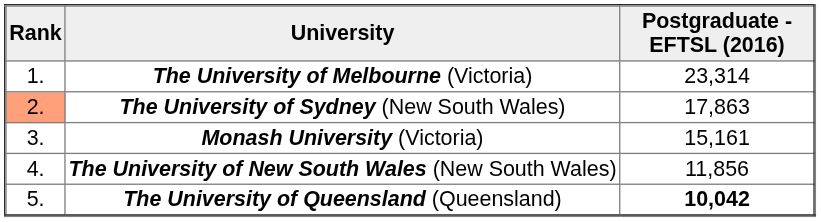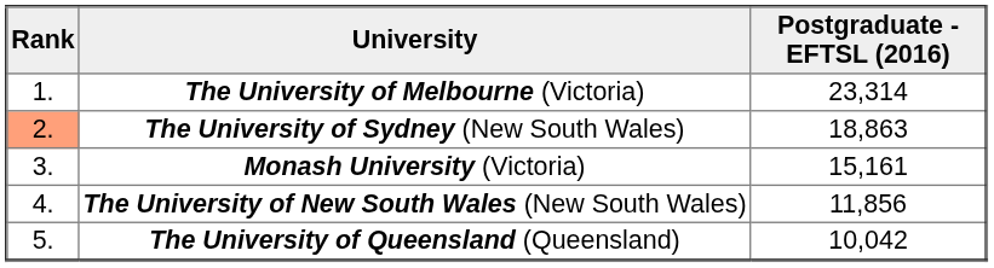The University of Sydney (New South Wales) | Postgraduate - EFTSL (2016): 17,863 -> 18,863
The University of Queensland (Queensland) | Postgraduate - EFTSL (2016): bold -> normal
